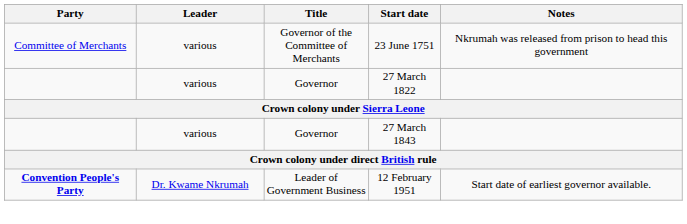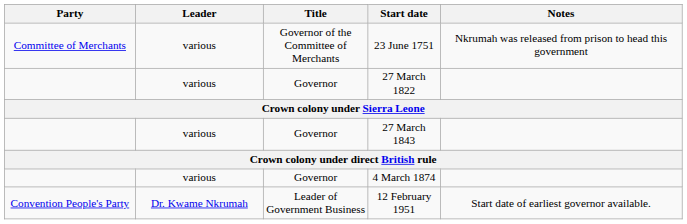+ row: various | Governor | 4 March 1874
12 February 1951 | Party: bold -> normal
